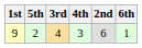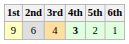columns swapped: 2nd <-> 5th
9 | 4th: normal -> bold
